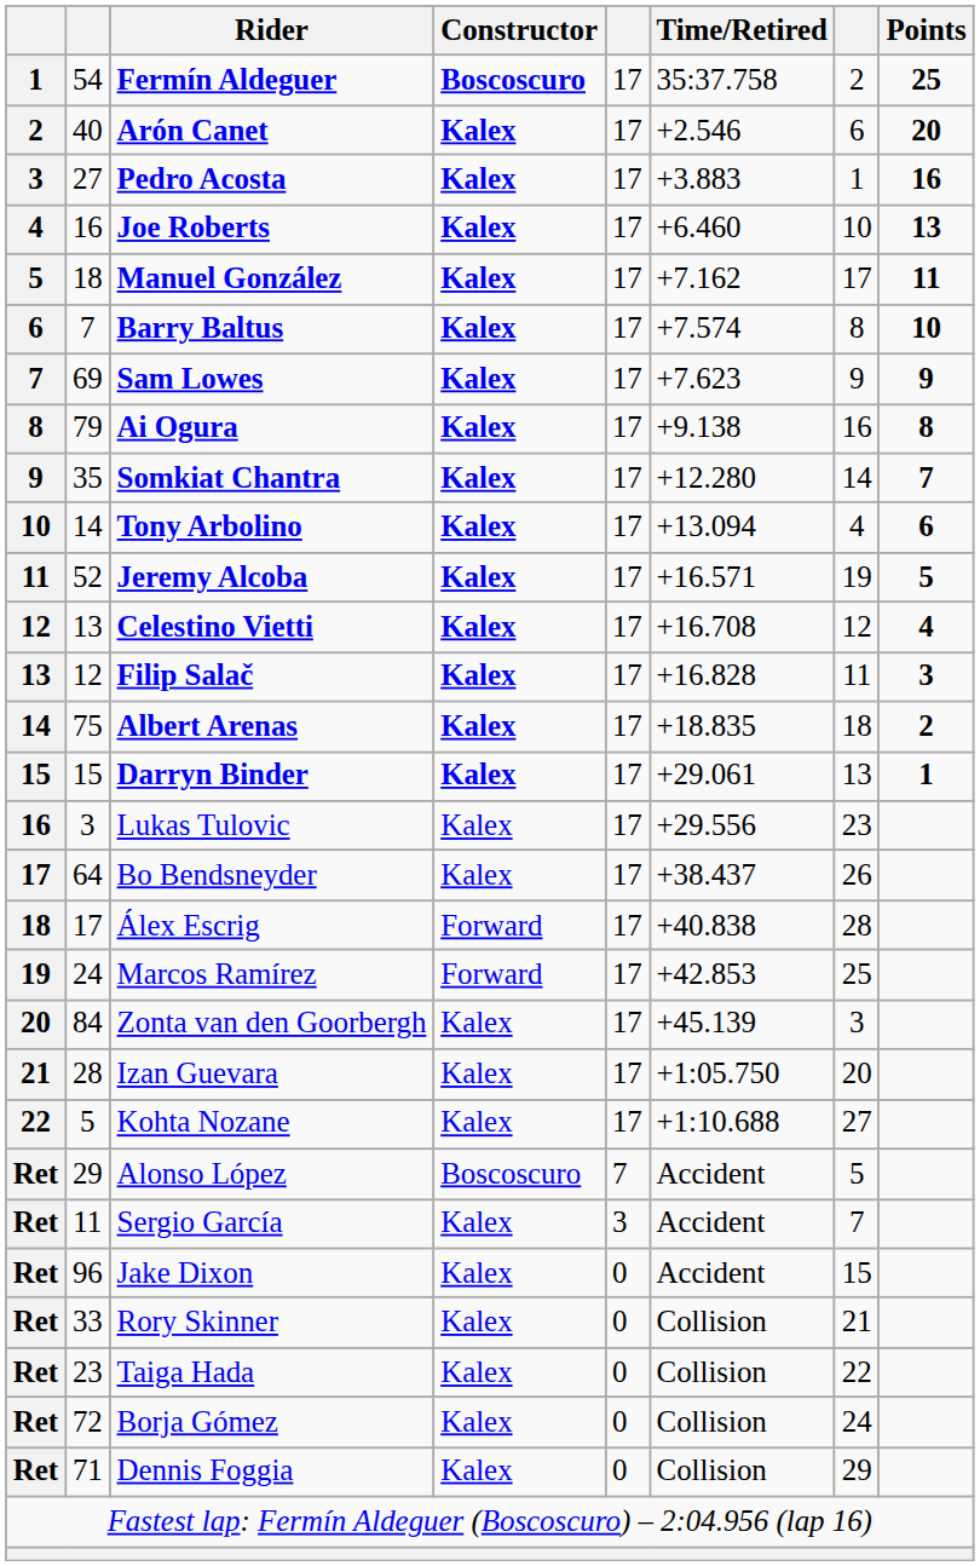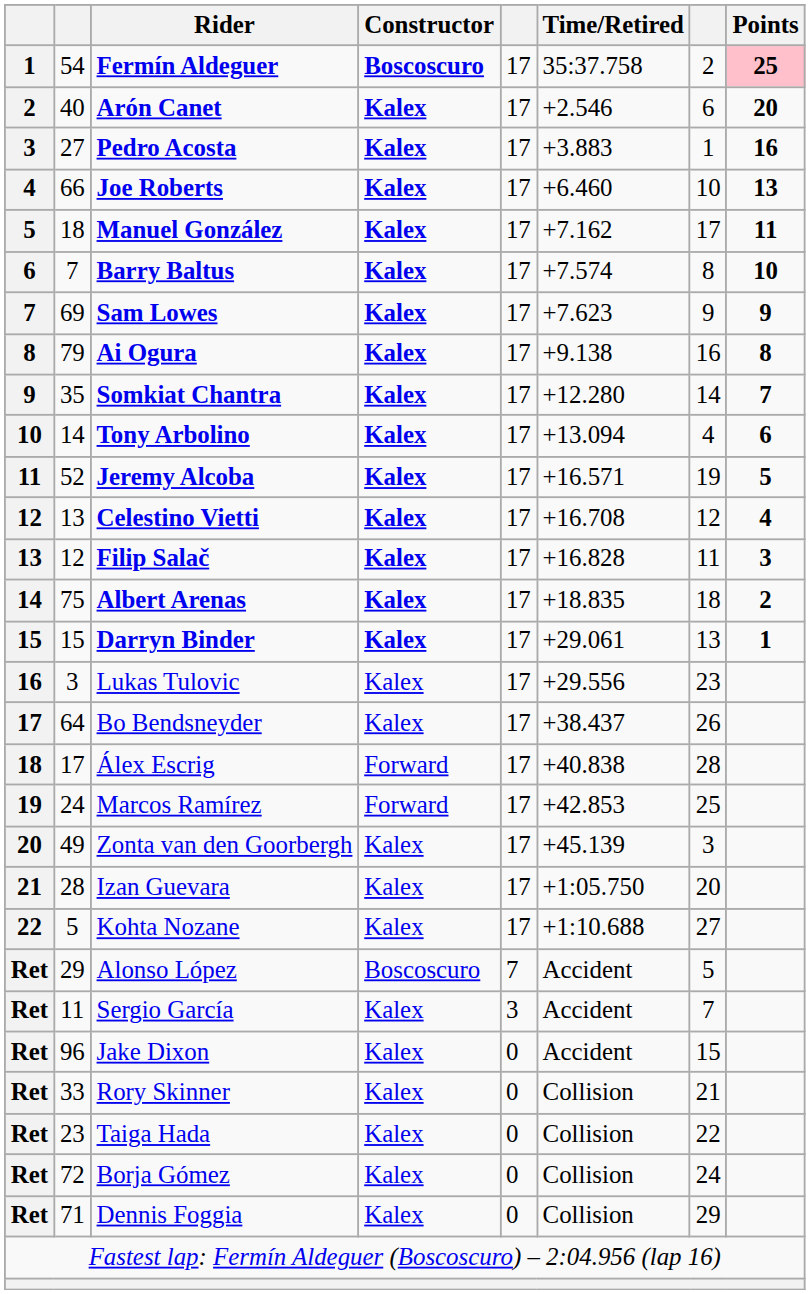Fermín Aldeguer | Points: no background -> pink background
Joe Roberts | column 2: 16 -> 66
Zonta van den Goorbergh | column 2: 84 -> 49
